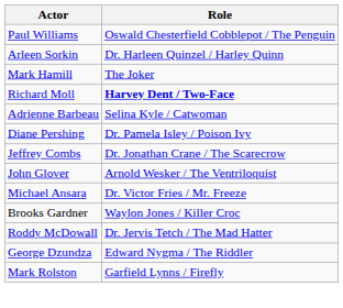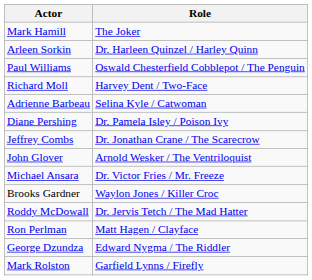rows swapped: Mark Hamill <-> Paul Williams
Richard Moll | Role: bold -> normal
+ row: Ron Perlman | Matt Hagen / Clayface
